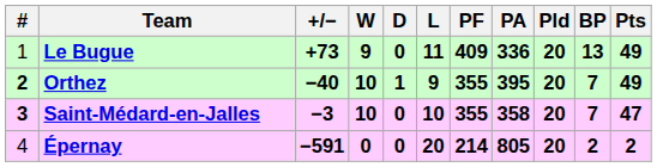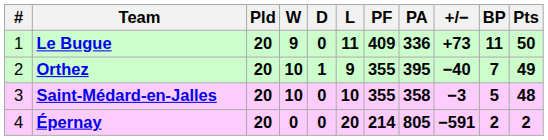columns swapped: Pld <-> +/−
Le Bugue | BP: 13 -> 11
Le Bugue | Pts: 49 -> 50
Orthez | #: bold -> normal
Saint-Médard-en-Jalles | #: bold -> normal
Saint-Médard-en-Jalles | BP: 7 -> 5
Saint-Médard-en-Jalles | Pts: 47 -> 48
